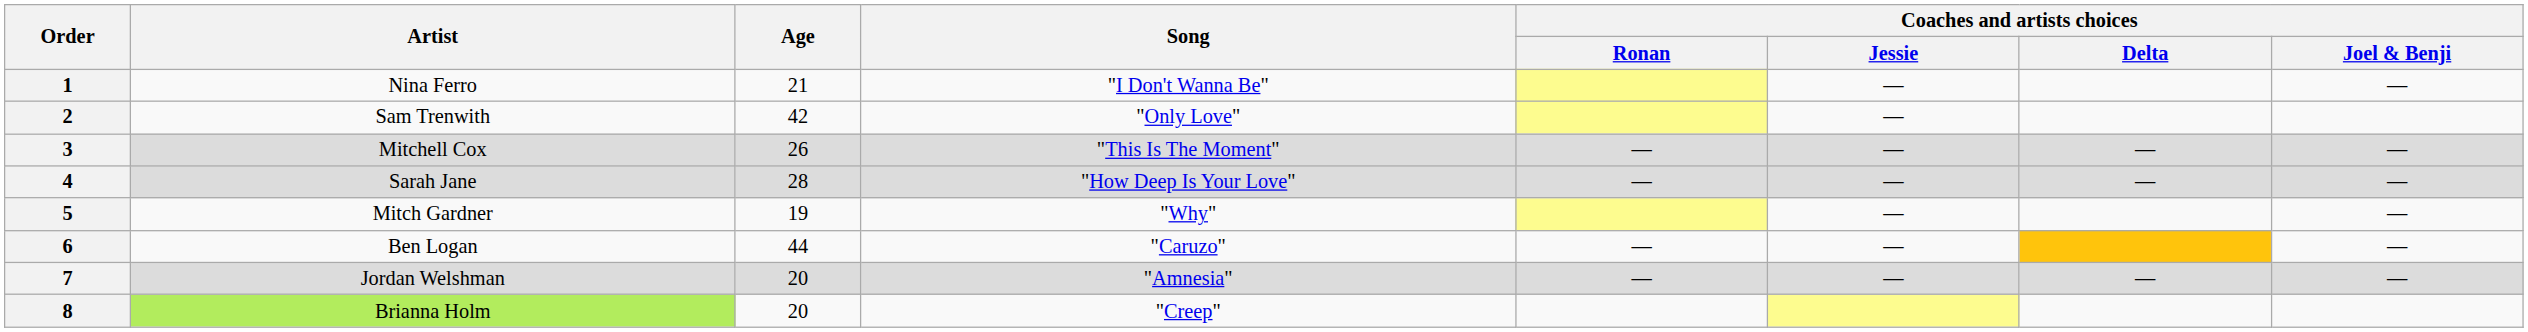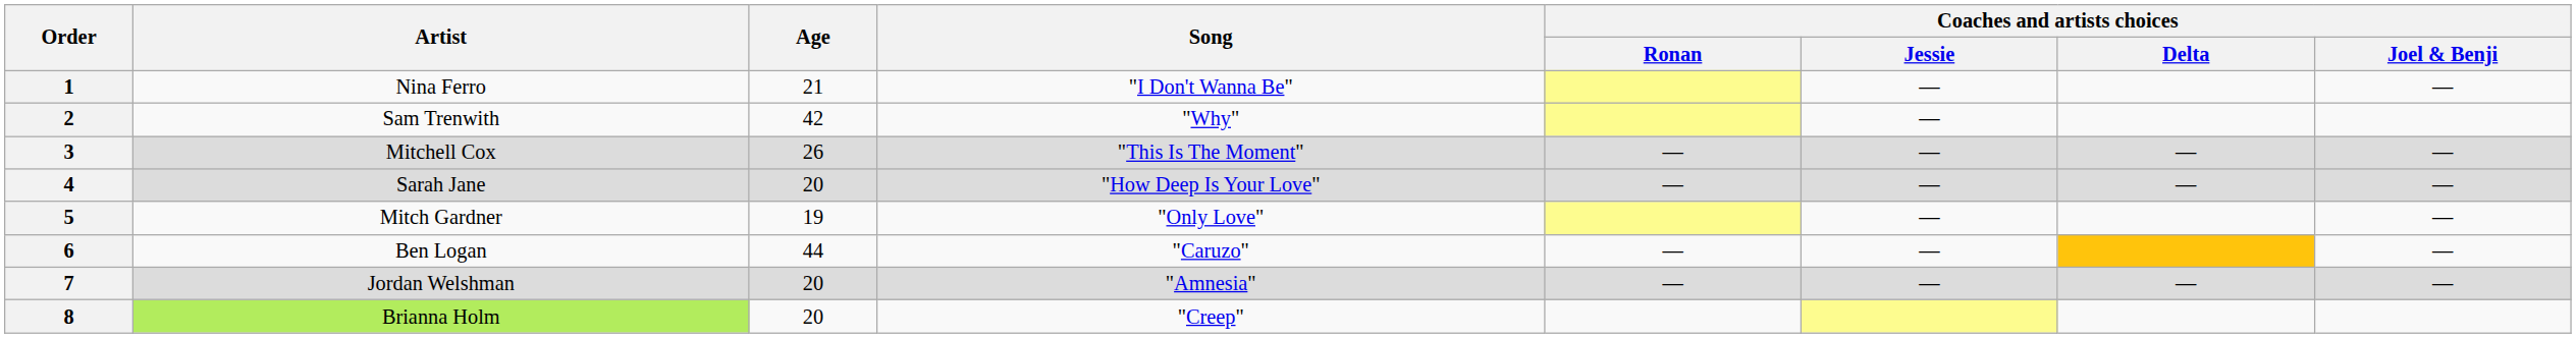2 | Song: "Only Love" -> "Why"
4 | Age: 28 -> 20
5 | Song: "Why" -> "Only Love"
